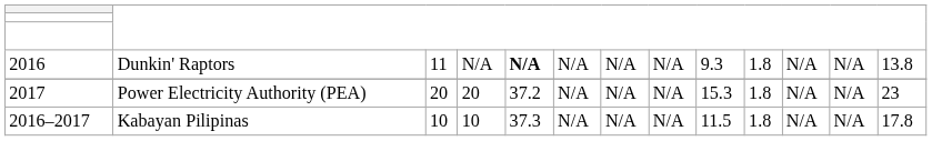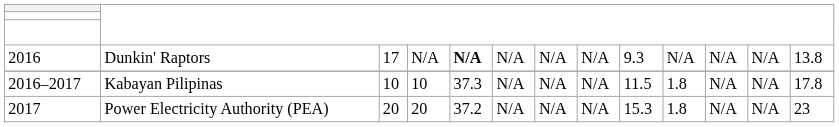2016 | column 3: 11 -> 17
2016 | column 10: 1.8 -> N/A
rows swapped: 2016–2017 <-> 2017
